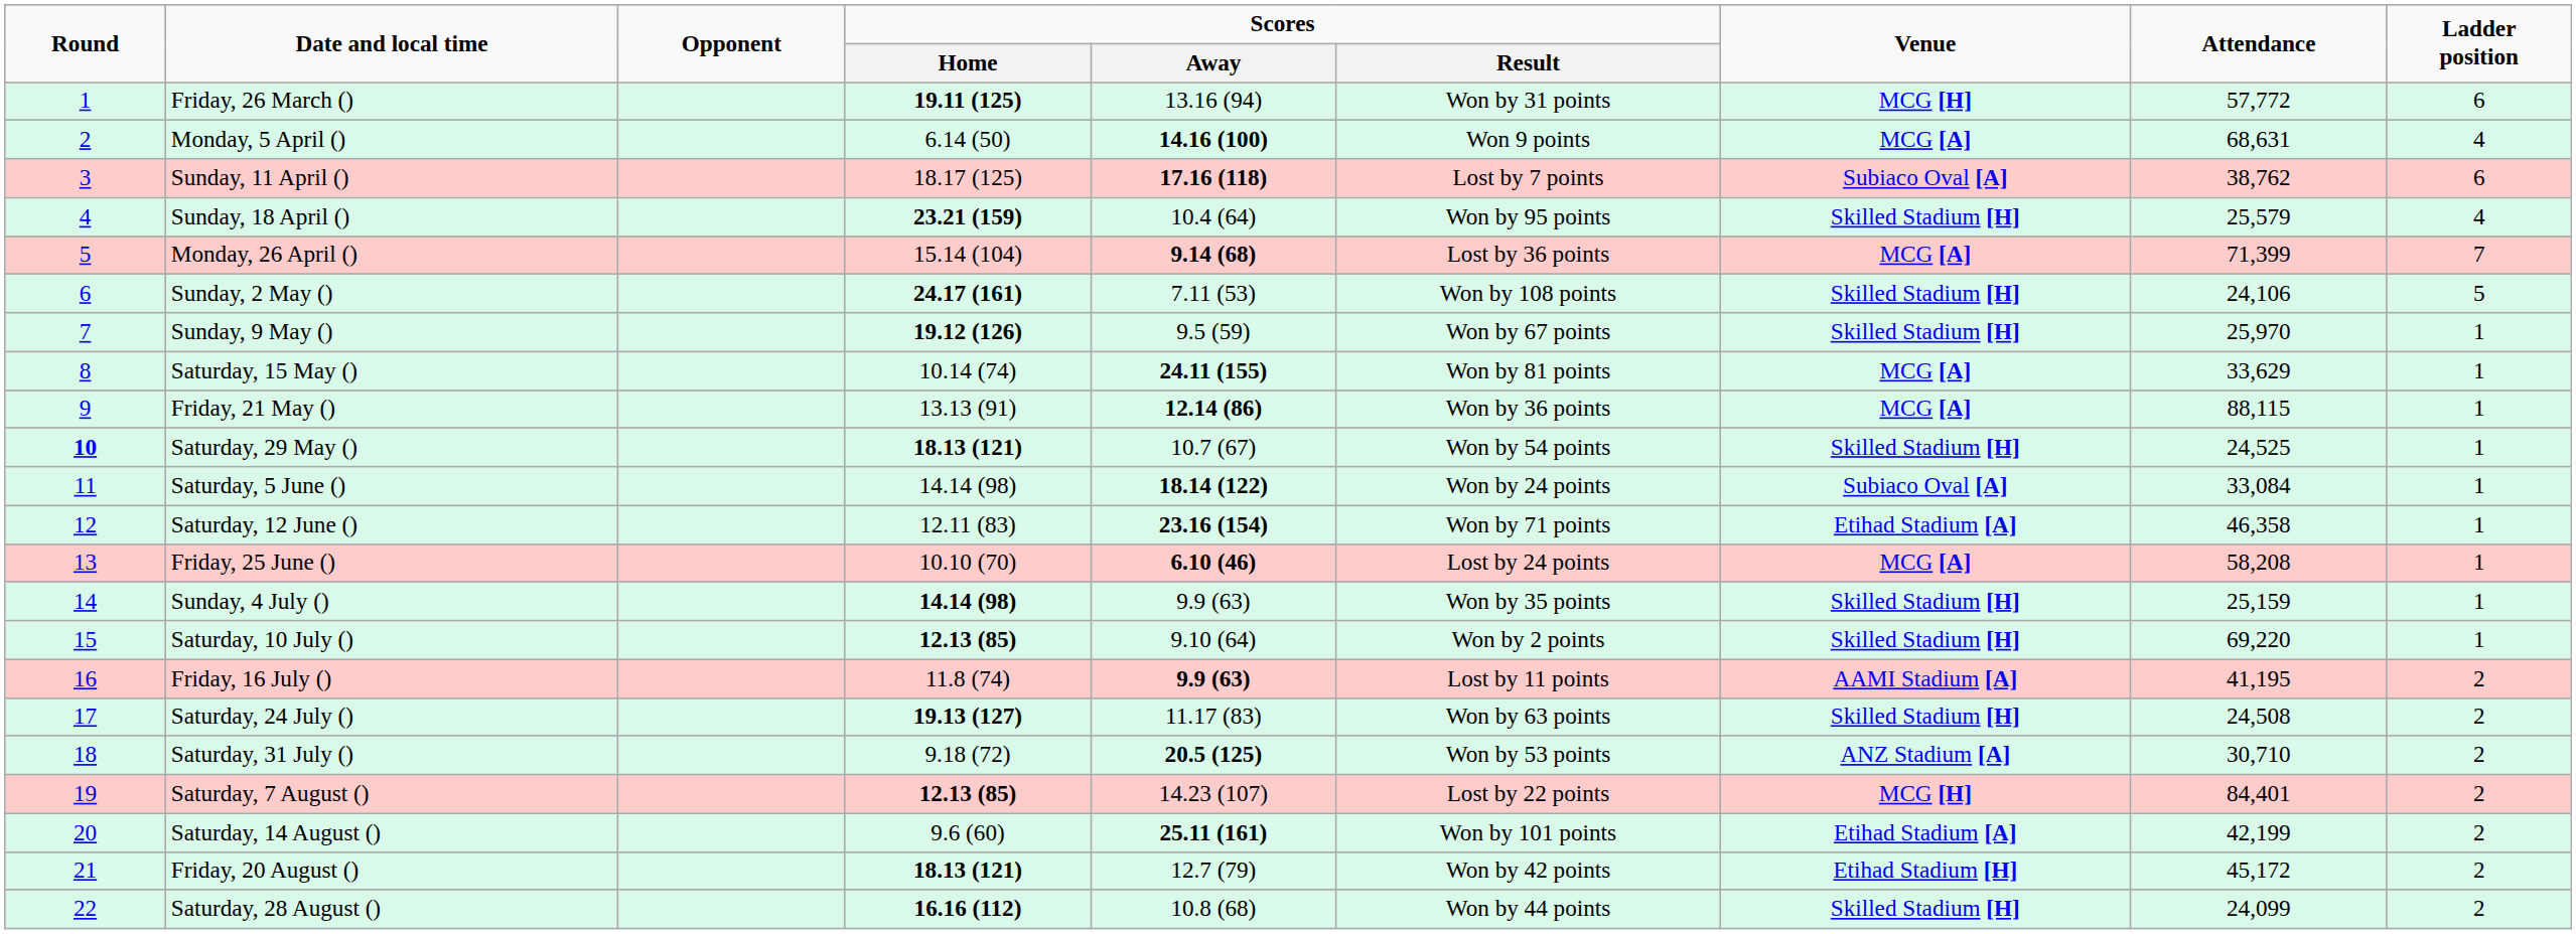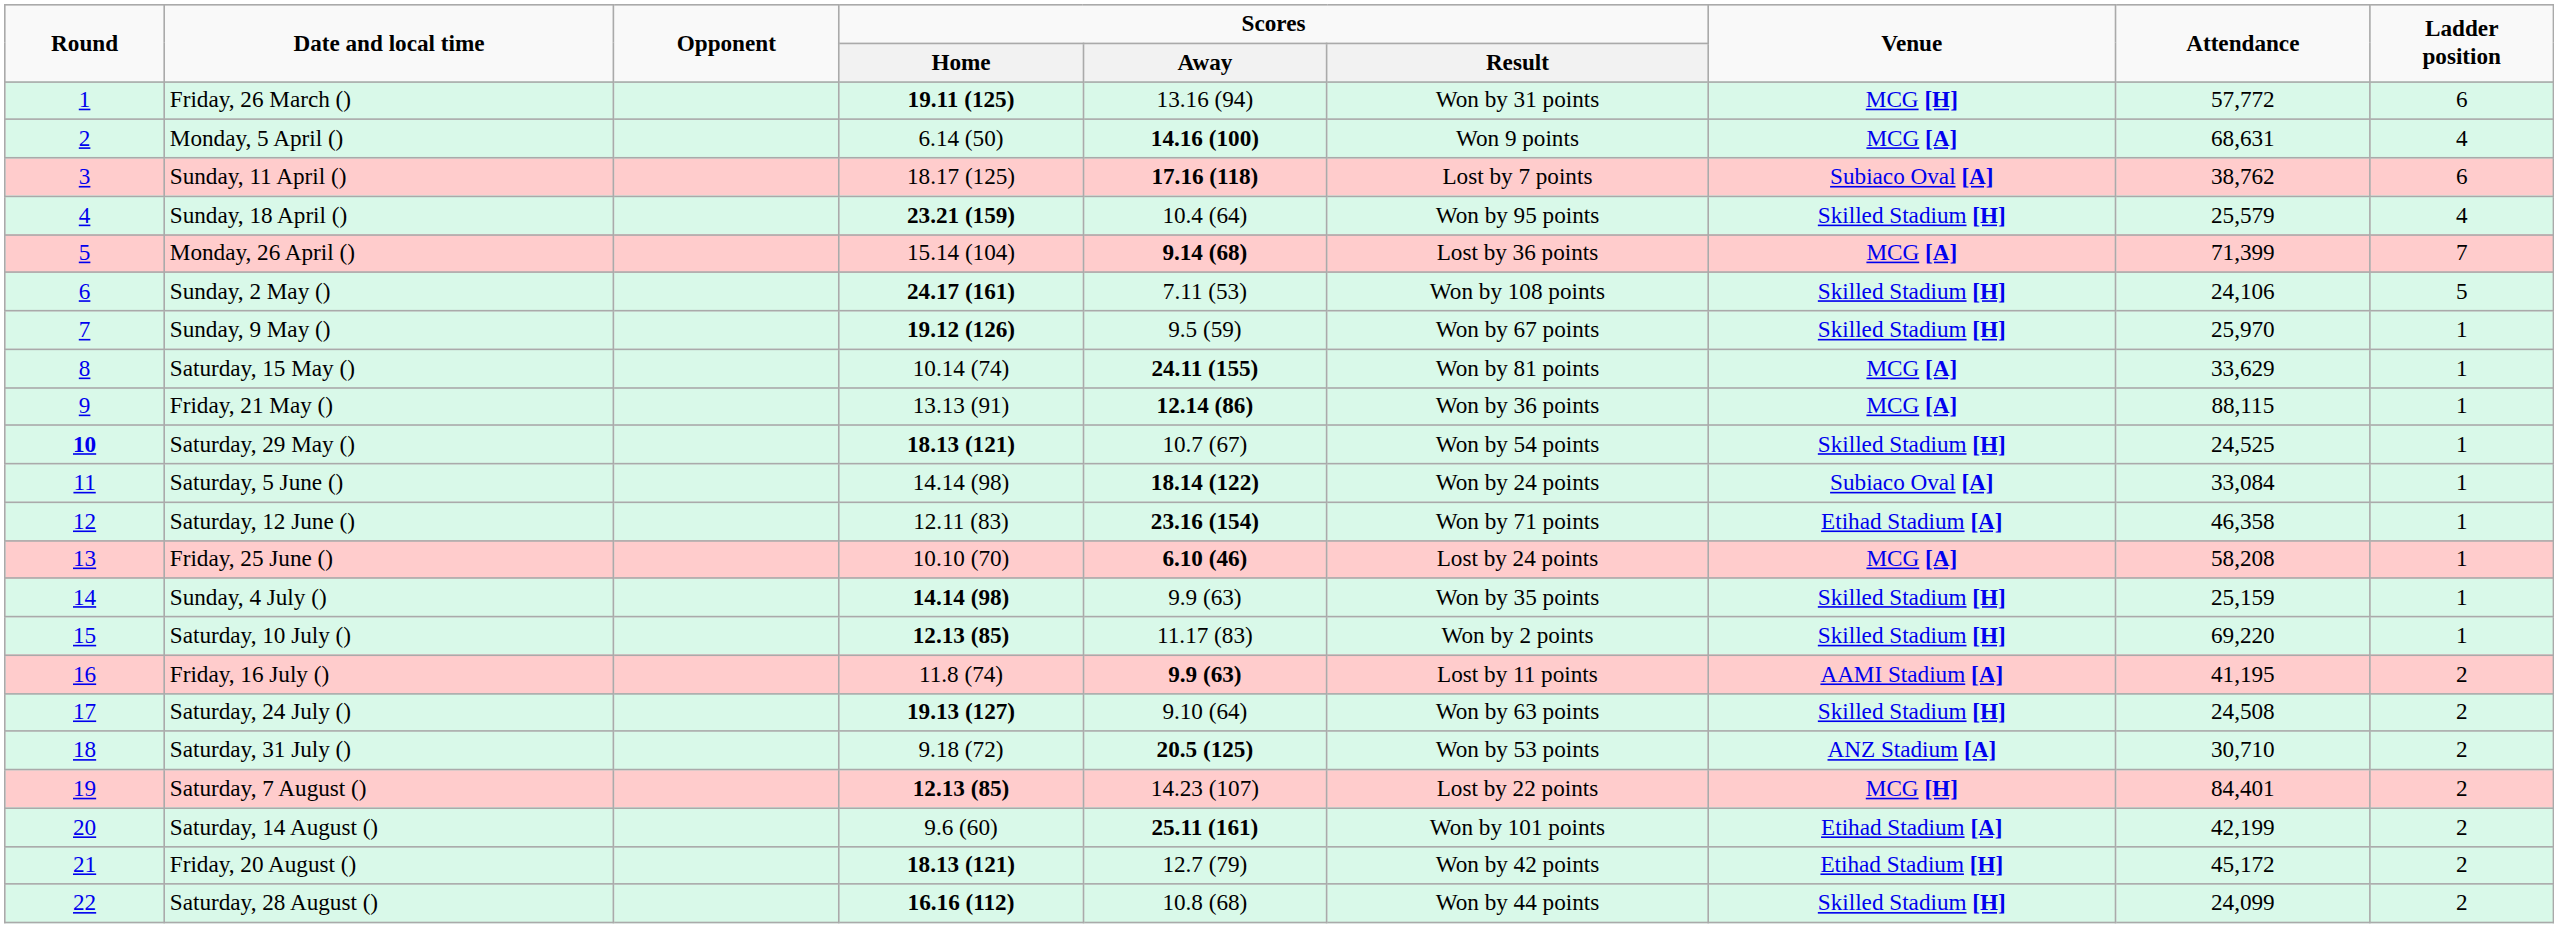Saturday, 10 July () | Scores / Away: 9.10 (64) -> 11.17 (83)
Saturday, 24 July () | Scores / Away: 11.17 (83) -> 9.10 (64)
